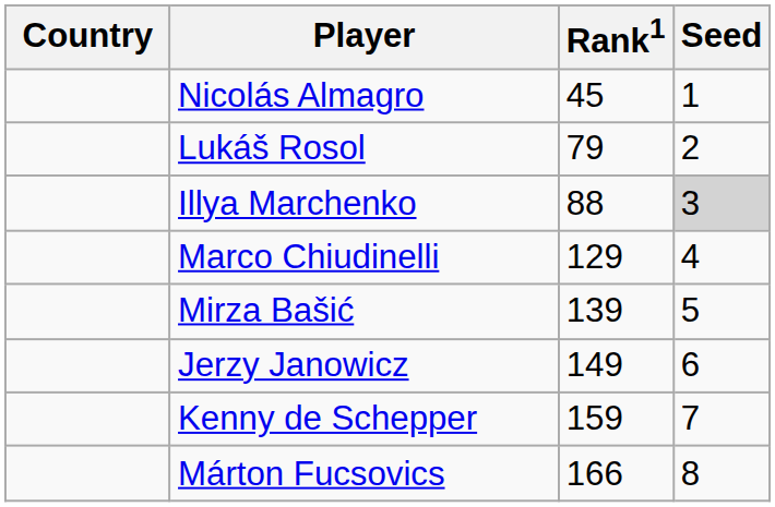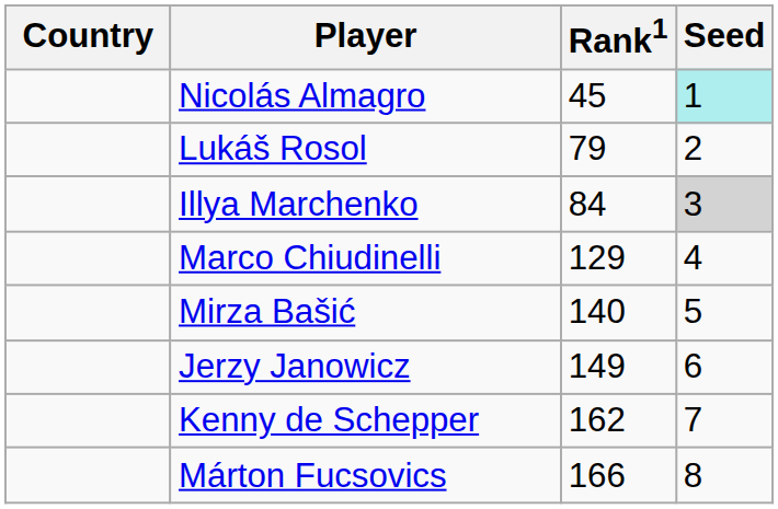Nicolás Almagro | Seed: no background -> paleturquoise background
Illya Marchenko | Rank1: 88 -> 84
Mirza Bašić | Rank1: 139 -> 140
Kenny de Schepper | Rank1: 159 -> 162
